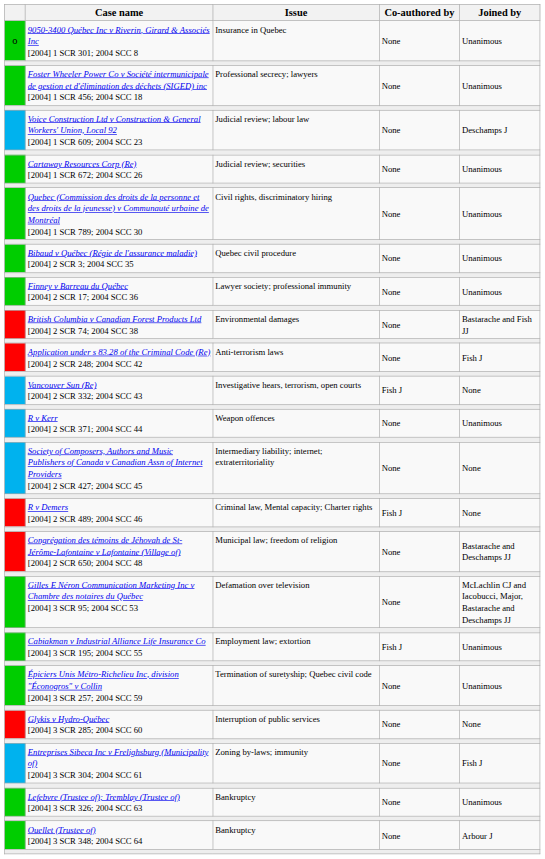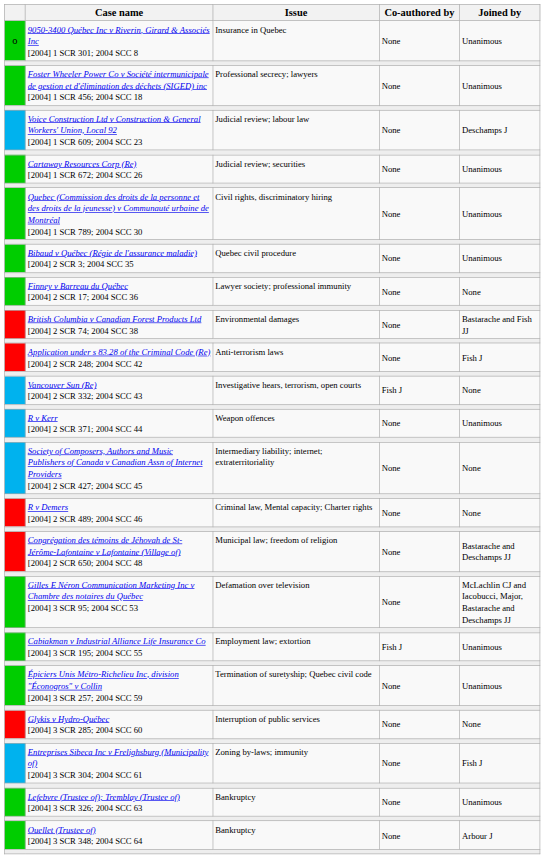Finney v Barreau du Québec [2004] 2 SCR 17; 2004 SCC 36 | Joined by: Unanimous -> None
R v Demers [2004] 2 SCR 489; 2004 SCC 46 | Co-authored by: Fish J -> None
